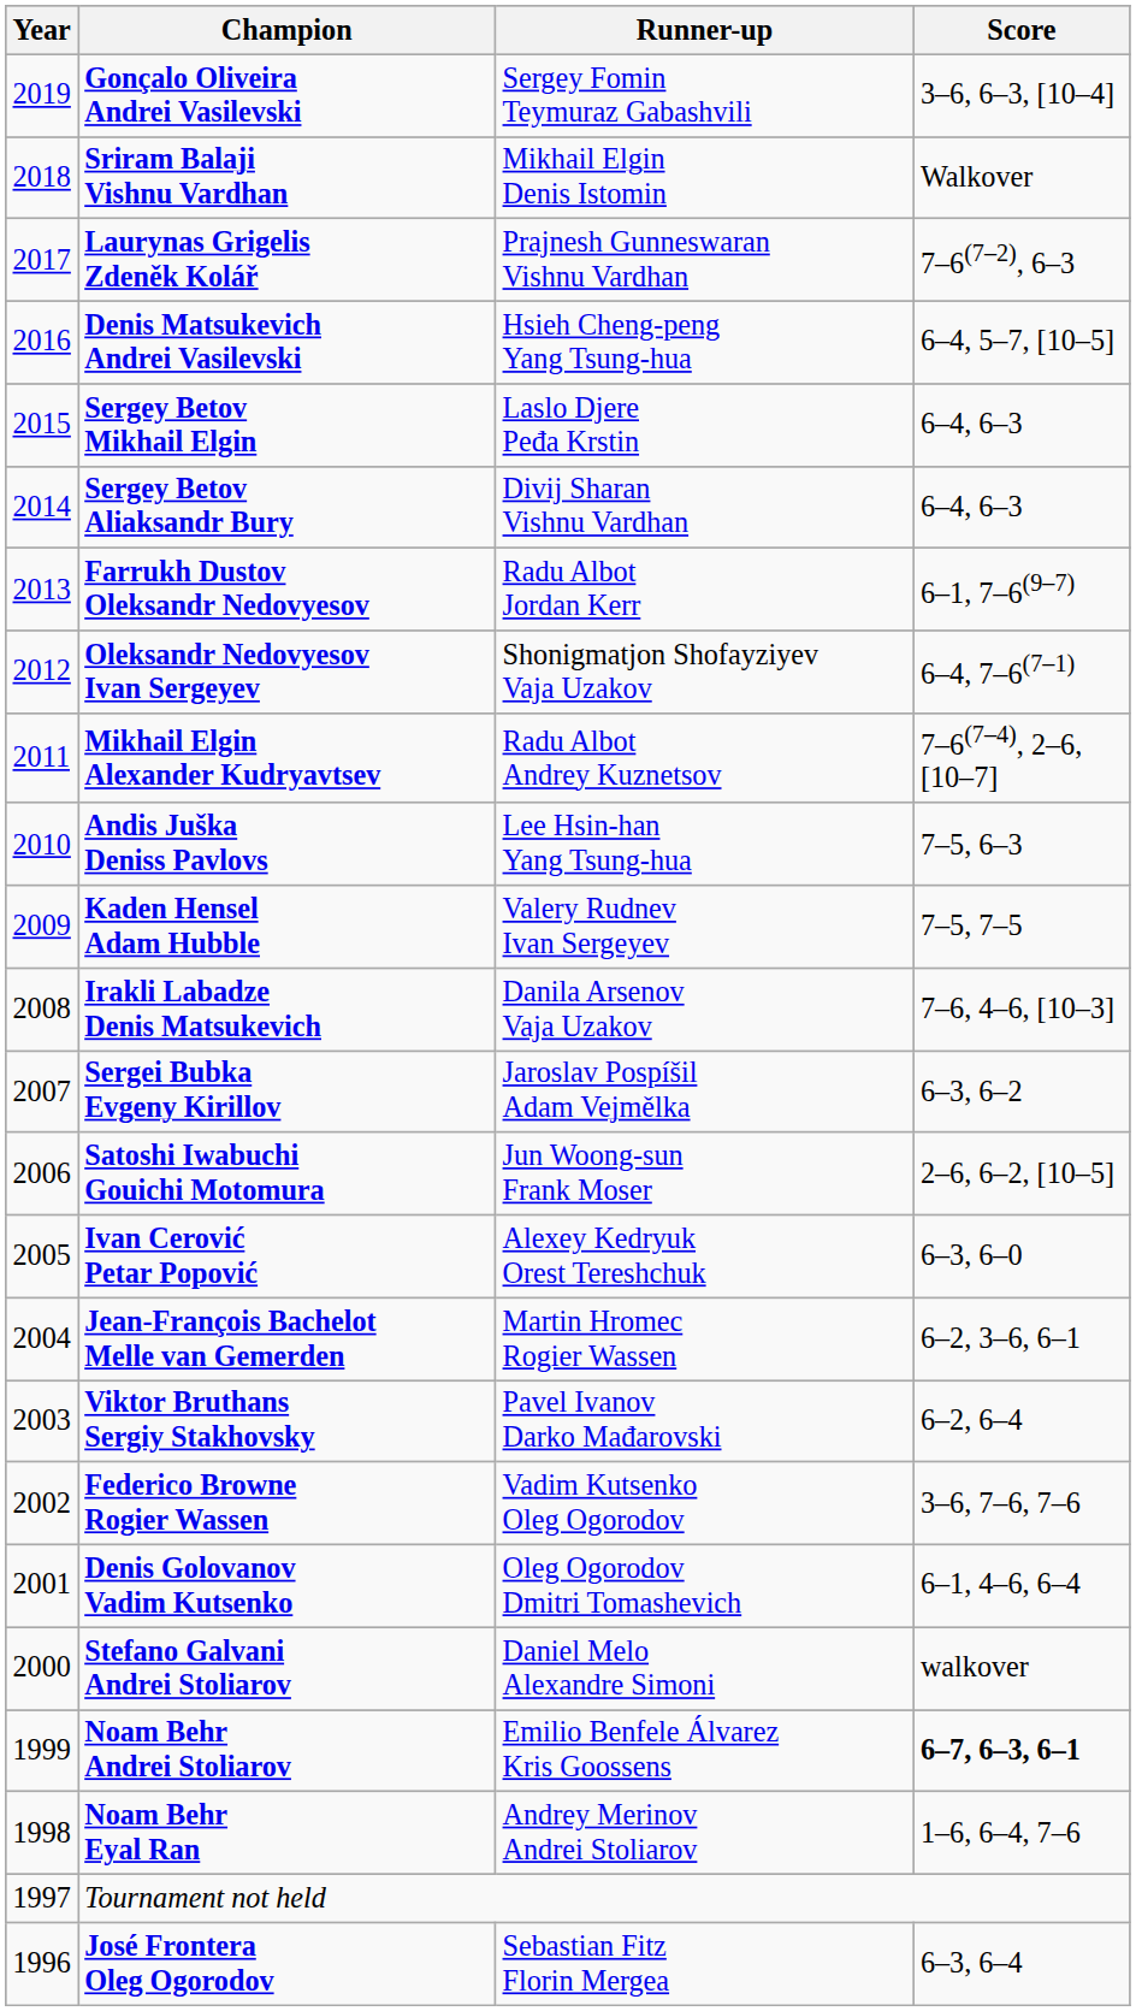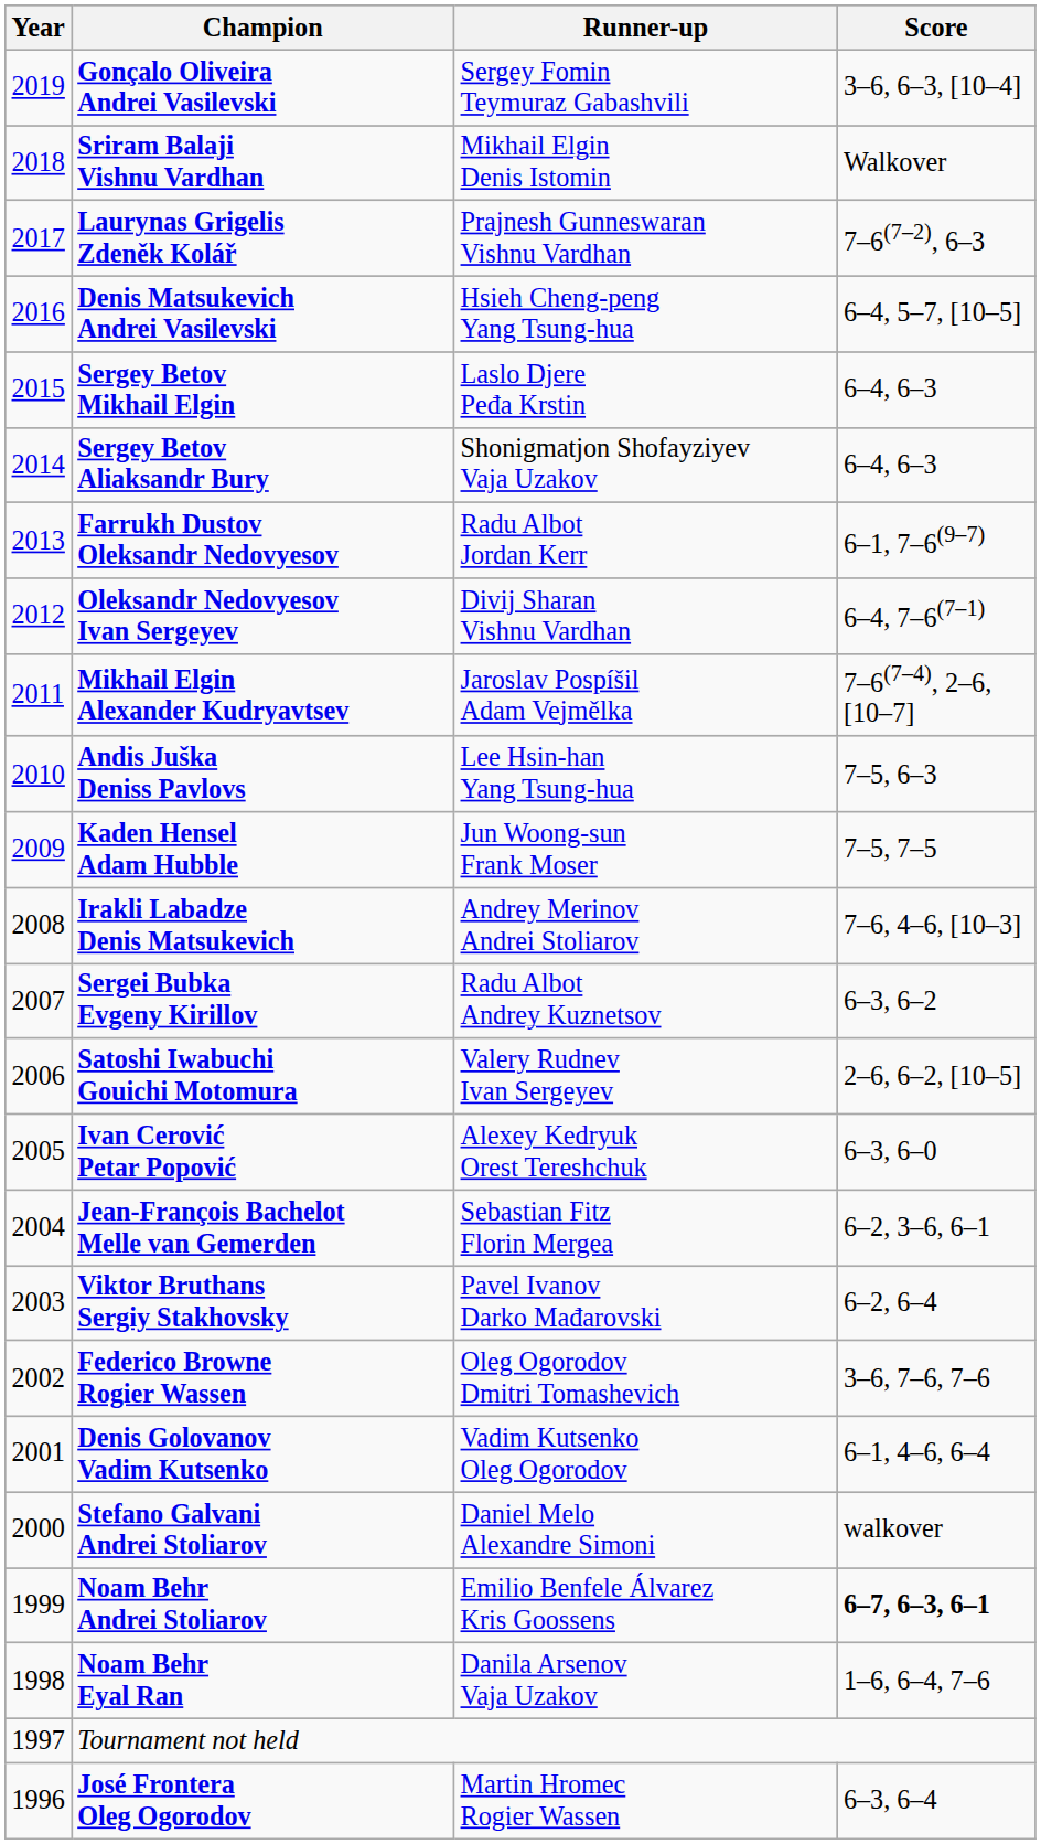Sergey Betov Aliaksandr Bury | Runner-up: Divij Sharan Vishnu Vardhan -> Shonigmatjon Shofayziyev Vaja Uzakov
Oleksandr Nedovyesov Ivan Sergeyev | Runner-up: Shonigmatjon Shofayziyev Vaja Uzakov -> Divij Sharan Vishnu Vardhan
Mikhail Elgin Alexander Kudryavtsev | Runner-up: Radu Albot Andrey Kuznetsov -> Jaroslav Pospíšil Adam Vejmělka
Kaden Hensel Adam Hubble | Runner-up: Valery Rudnev Ivan Sergeyev -> Jun Woong-sun Frank Moser
Irakli Labadze Denis Matsukevich | Runner-up: Danila Arsenov Vaja Uzakov -> Andrey Merinov Andrei Stoliarov
Sergei Bubka Evgeny Kirillov | Runner-up: Jaroslav Pospíšil Adam Vejmělka -> Radu Albot Andrey Kuznetsov
Satoshi Iwabuchi Gouichi Motomura | Runner-up: Jun Woong-sun Frank Moser -> Valery Rudnev Ivan Sergeyev
Jean-François Bachelot Melle van Gemerden | Runner-up: Martin Hromec Rogier Wassen -> Sebastian Fitz Florin Mergea
Federico Browne Rogier Wassen | Runner-up: Vadim Kutsenko Oleg Ogorodov -> Oleg Ogorodov Dmitri Tomashevich
Denis Golovanov Vadim Kutsenko | Runner-up: Oleg Ogorodov Dmitri Tomashevich -> Vadim Kutsenko Oleg Ogorodov
Noam Behr Eyal Ran | Runner-up: Andrey Merinov Andrei Stoliarov -> Danila Arsenov Vaja Uzakov
José Frontera Oleg Ogorodov | Runner-up: Sebastian Fitz Florin Mergea -> Martin Hromec Rogier Wassen
